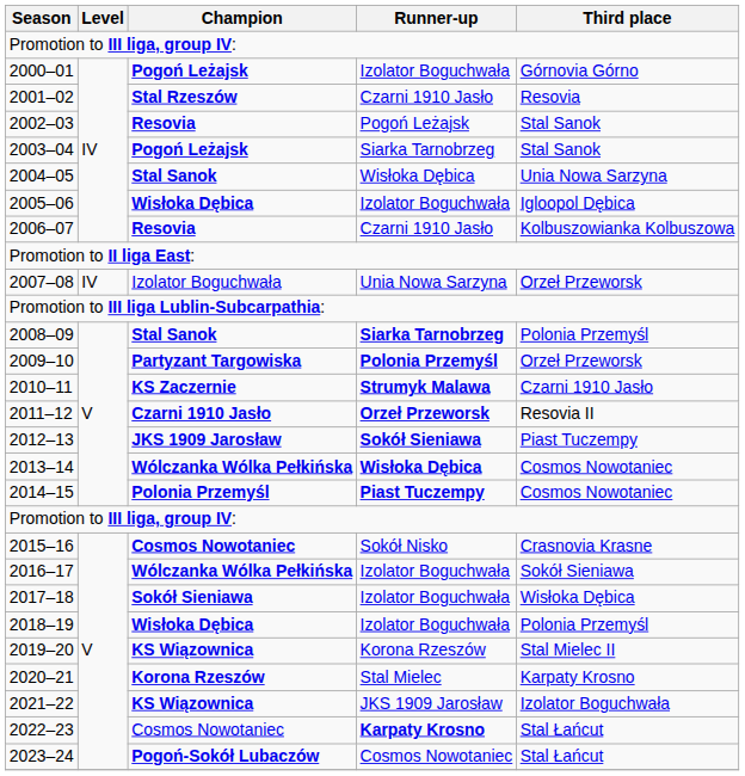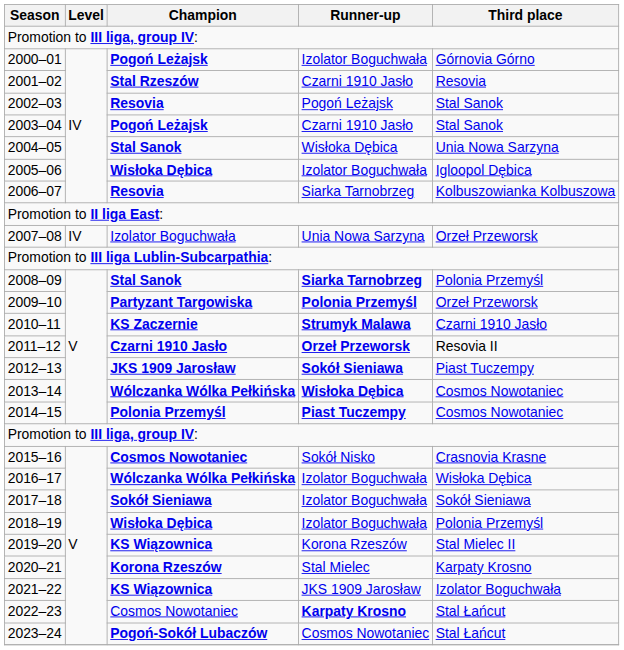2003–04 | Runner-up: Siarka Tarnobrzeg -> Czarni 1910 Jasło
2006–07 | Runner-up: Czarni 1910 Jasło -> Siarka Tarnobrzeg
2016–17 | Third place: Sokół Sieniawa -> Wisłoka Dębica
2017–18 | Third place: Wisłoka Dębica -> Sokół Sieniawa
